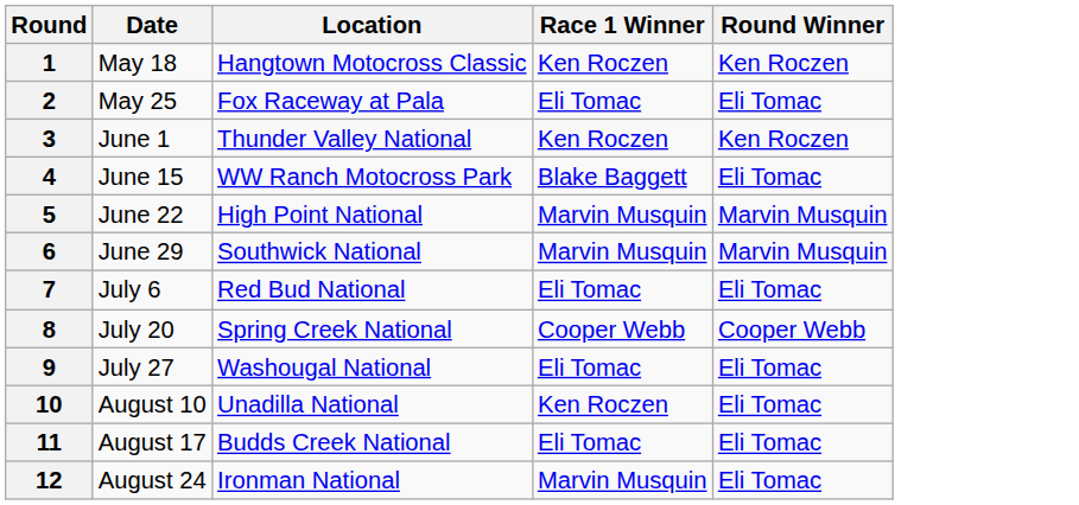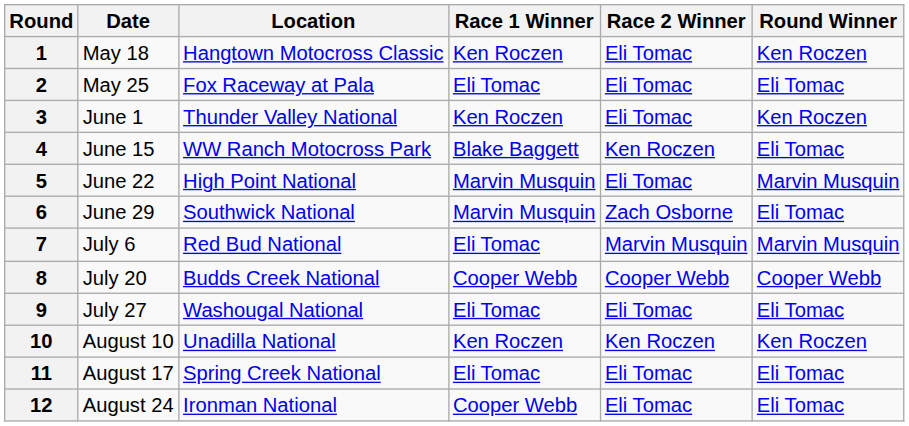+ column: Race 2 Winner | Eli Tomac | Eli Tomac | Eli Tomac | Ken Roczen | Eli Tomac | Zach Osborne | Marvin Musquin | Cooper Webb | Eli Tomac | Ken Roczen | Eli Tomac | Eli Tomac
6 | Round Winner: Marvin Musquin -> Eli Tomac
7 | Round Winner: Eli Tomac -> Marvin Musquin
8 | Location: Spring Creek National -> Budds Creek National
10 | Round Winner: Eli Tomac -> Ken Roczen
11 | Location: Budds Creek National -> Spring Creek National
12 | Race 1 Winner: Marvin Musquin -> Cooper Webb
